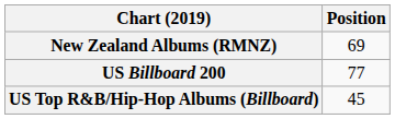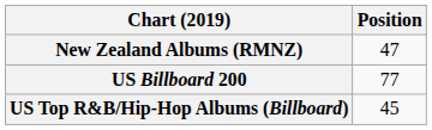New Zealand Albums (RMNZ) | Position: 69 -> 47
